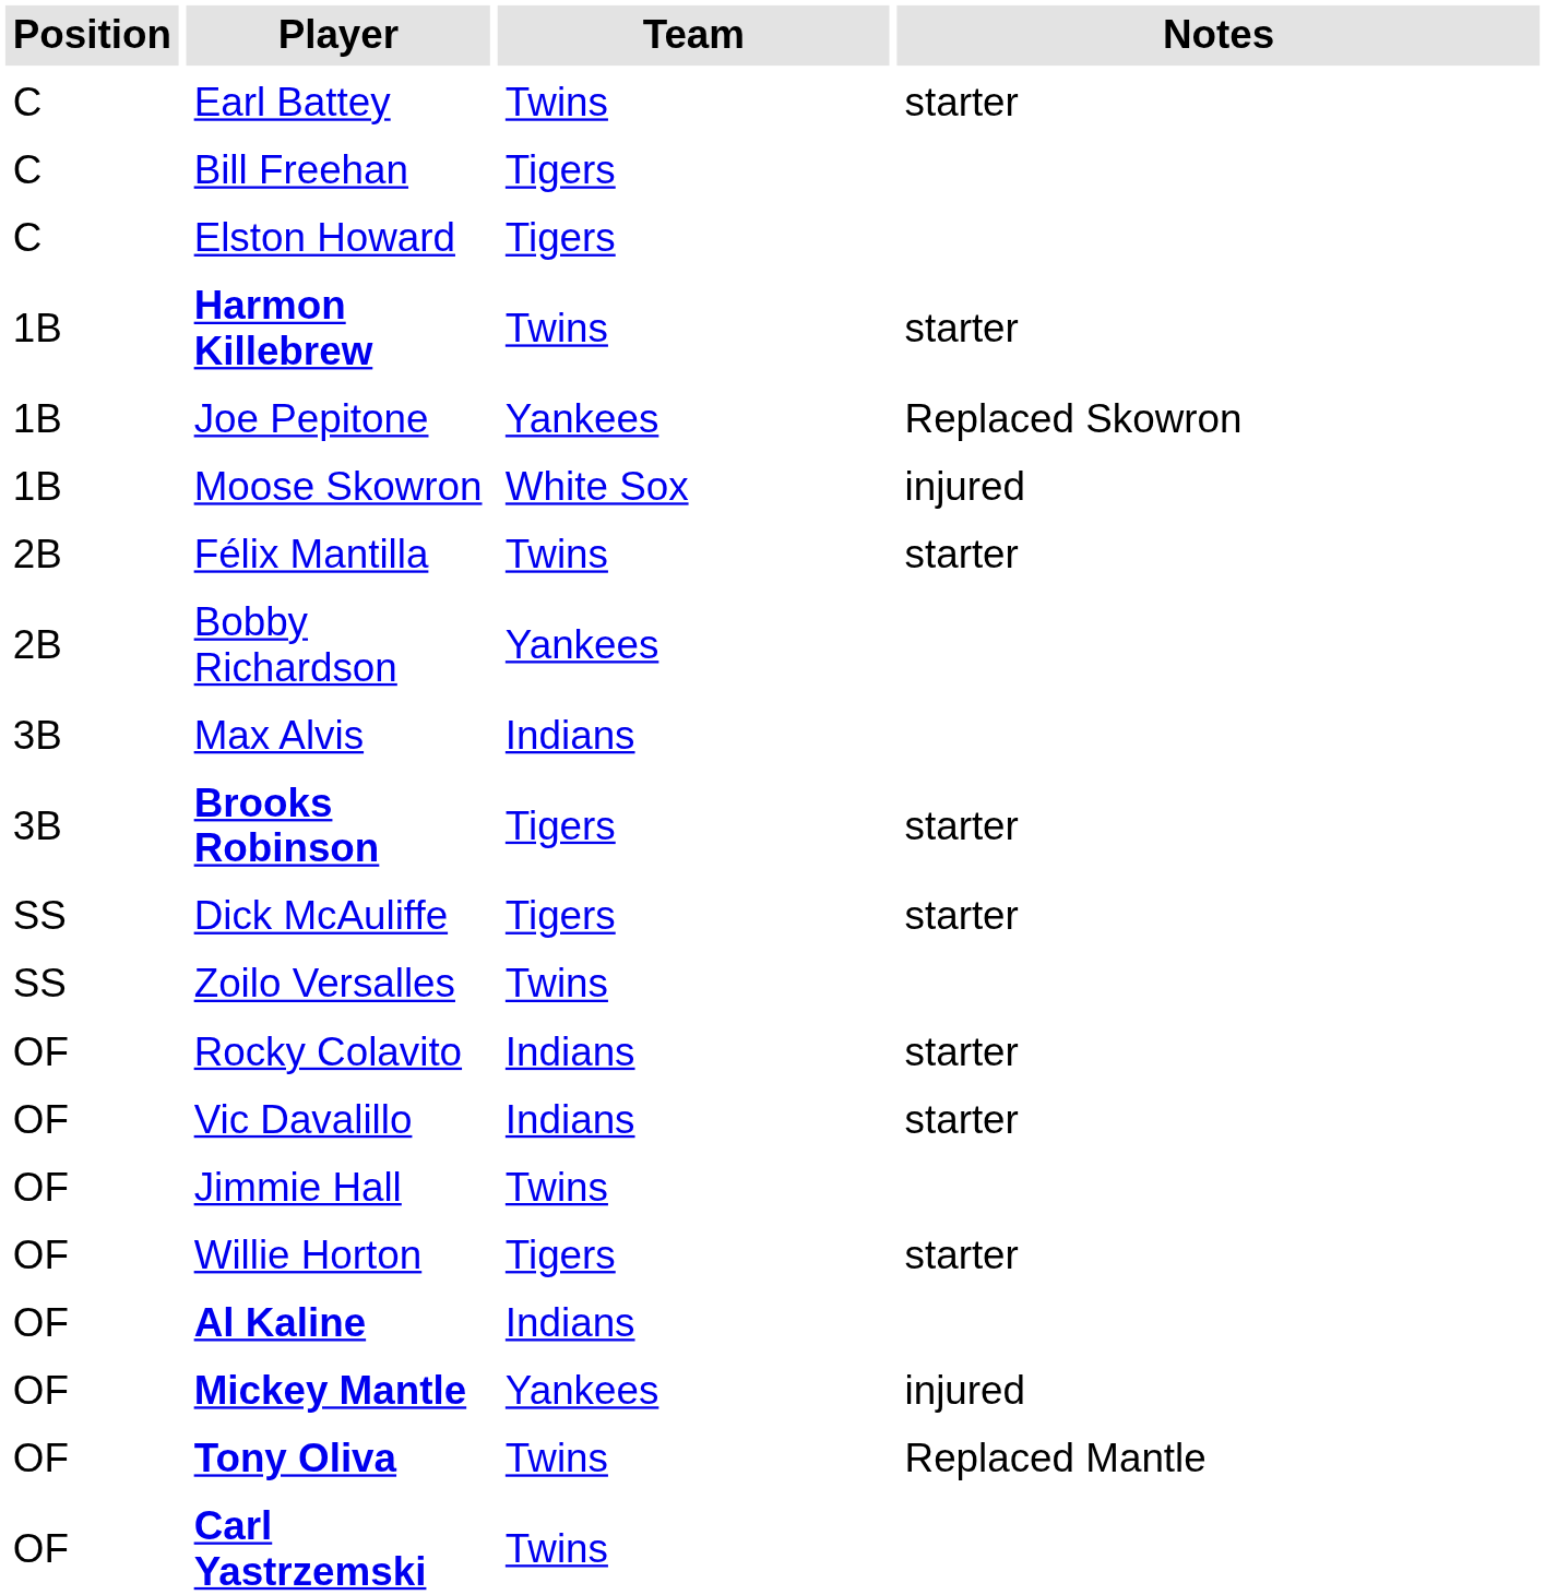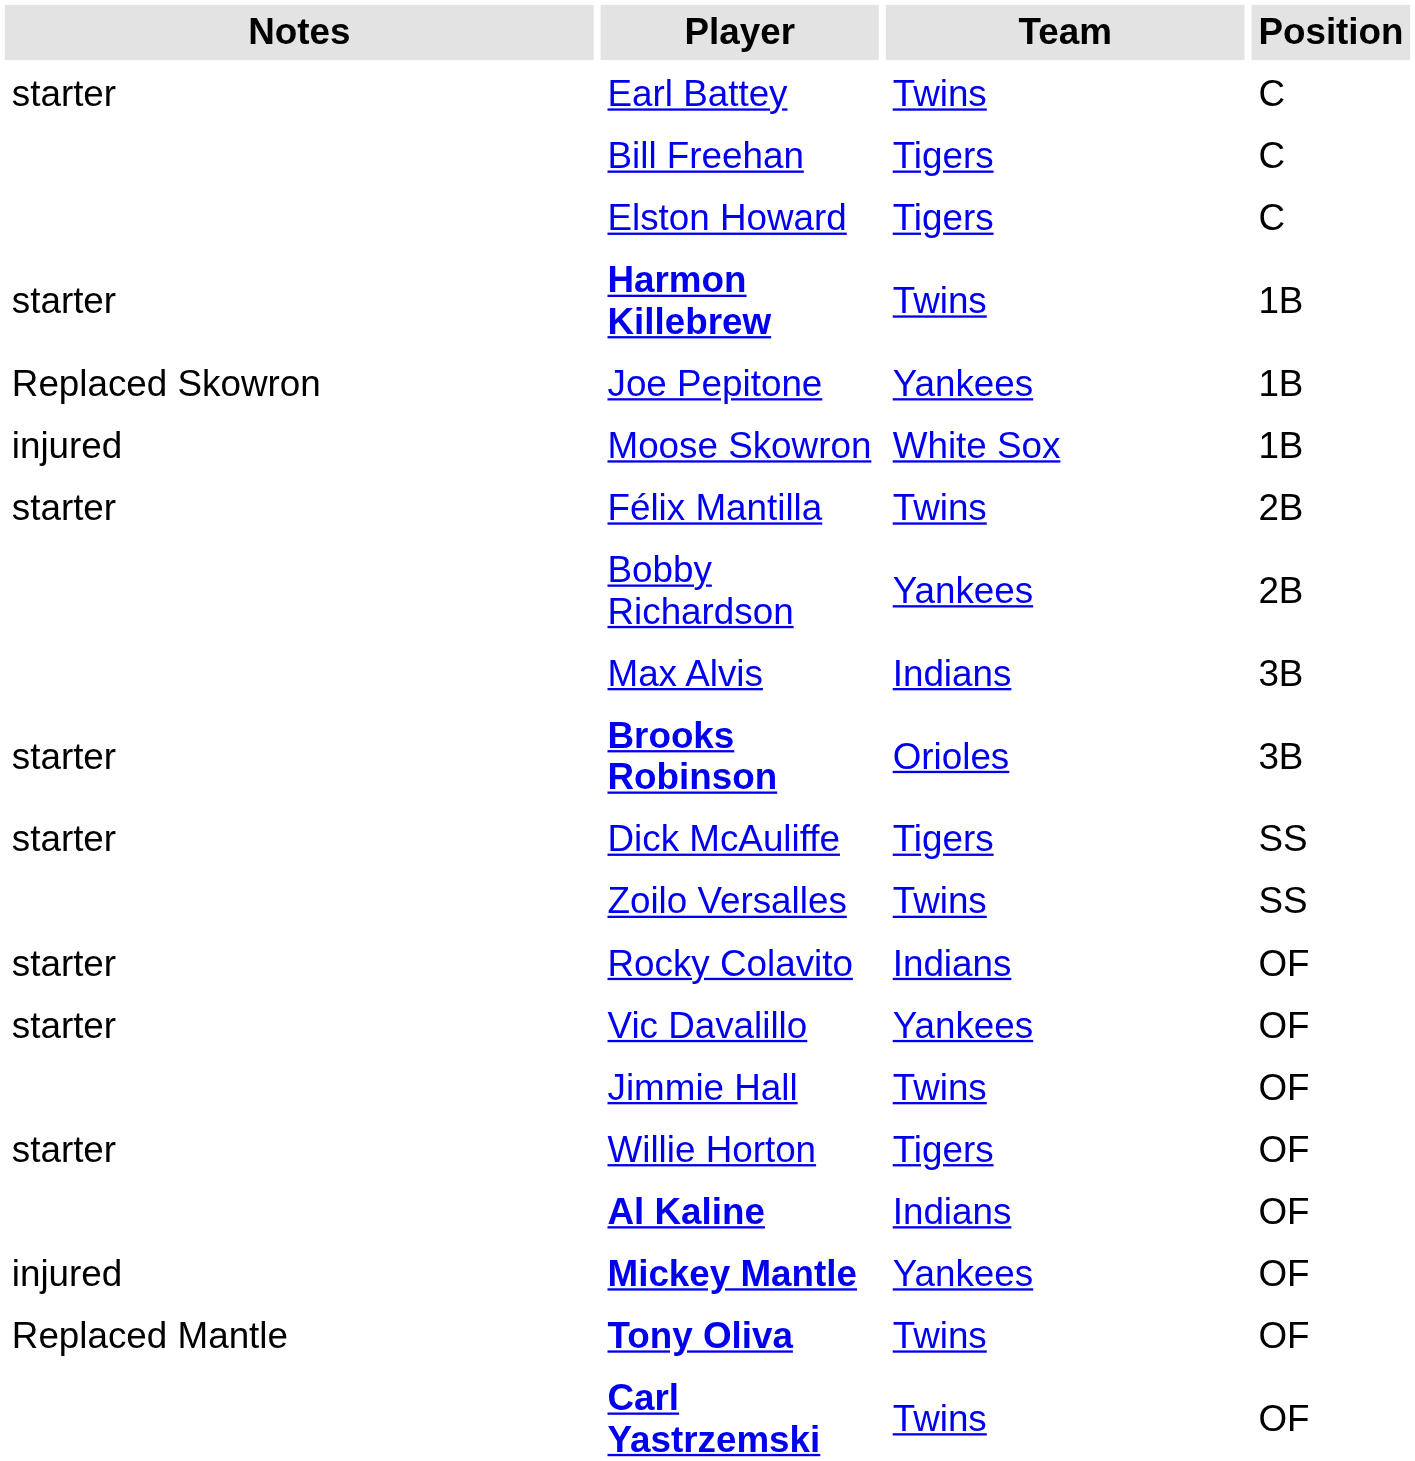columns swapped: Position <-> Notes
Brooks Robinson | Team: Tigers -> Orioles
Vic Davalillo | Team: Indians -> Yankees
